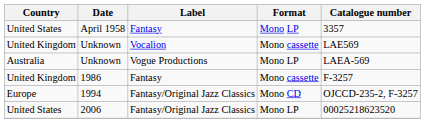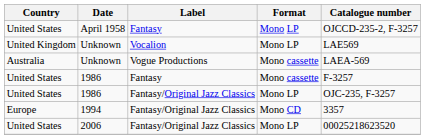April 1958 | Catalogue number: 3357 -> OJCCD-235-2, F-3257
Unknown / Vocalion | Format: Mono cassette -> Mono LP
Unknown / Vogue Productions | Format: Mono LP -> Mono cassette
1986 / Fantasy | Country: United Kingdom -> United States
+ row: United States | 1986 | Fantasy/Original Jazz Classics | Mono LP | OJC-235, F-3257
1994 | Catalogue number: OJCCD-235-2, F-3257 -> 3357
